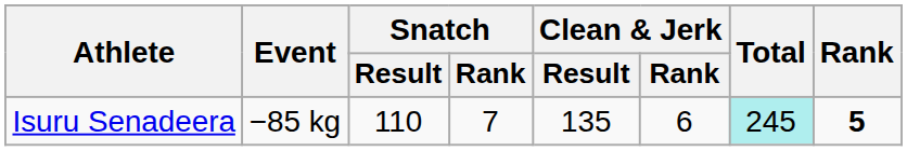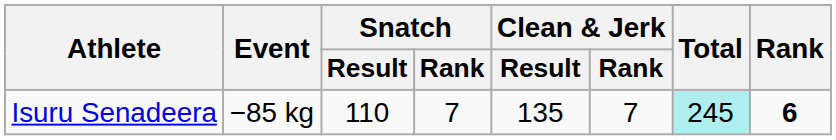Isuru Senadeera | Clean & Jerk / Rank: 6 -> 7
Isuru Senadeera | Rank: 5 -> 6
